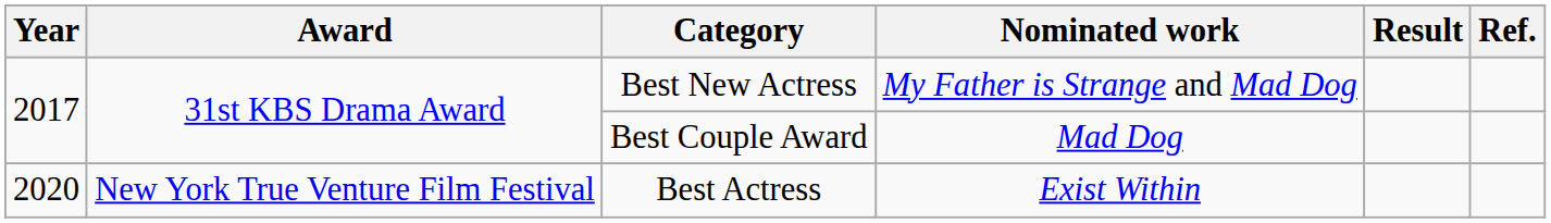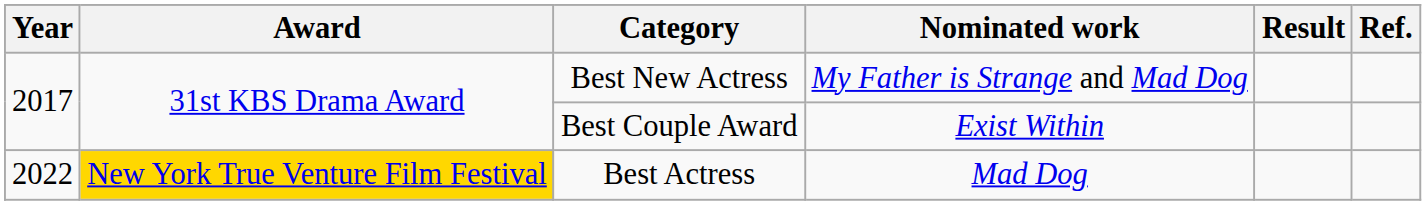Best Couple Award | Nominated work: Mad Dog -> Exist Within
Best Actress | Year: 2020 -> 2022
Best Actress | Award: no background -> gold background
Best Actress | Nominated work: Exist Within -> Mad Dog
